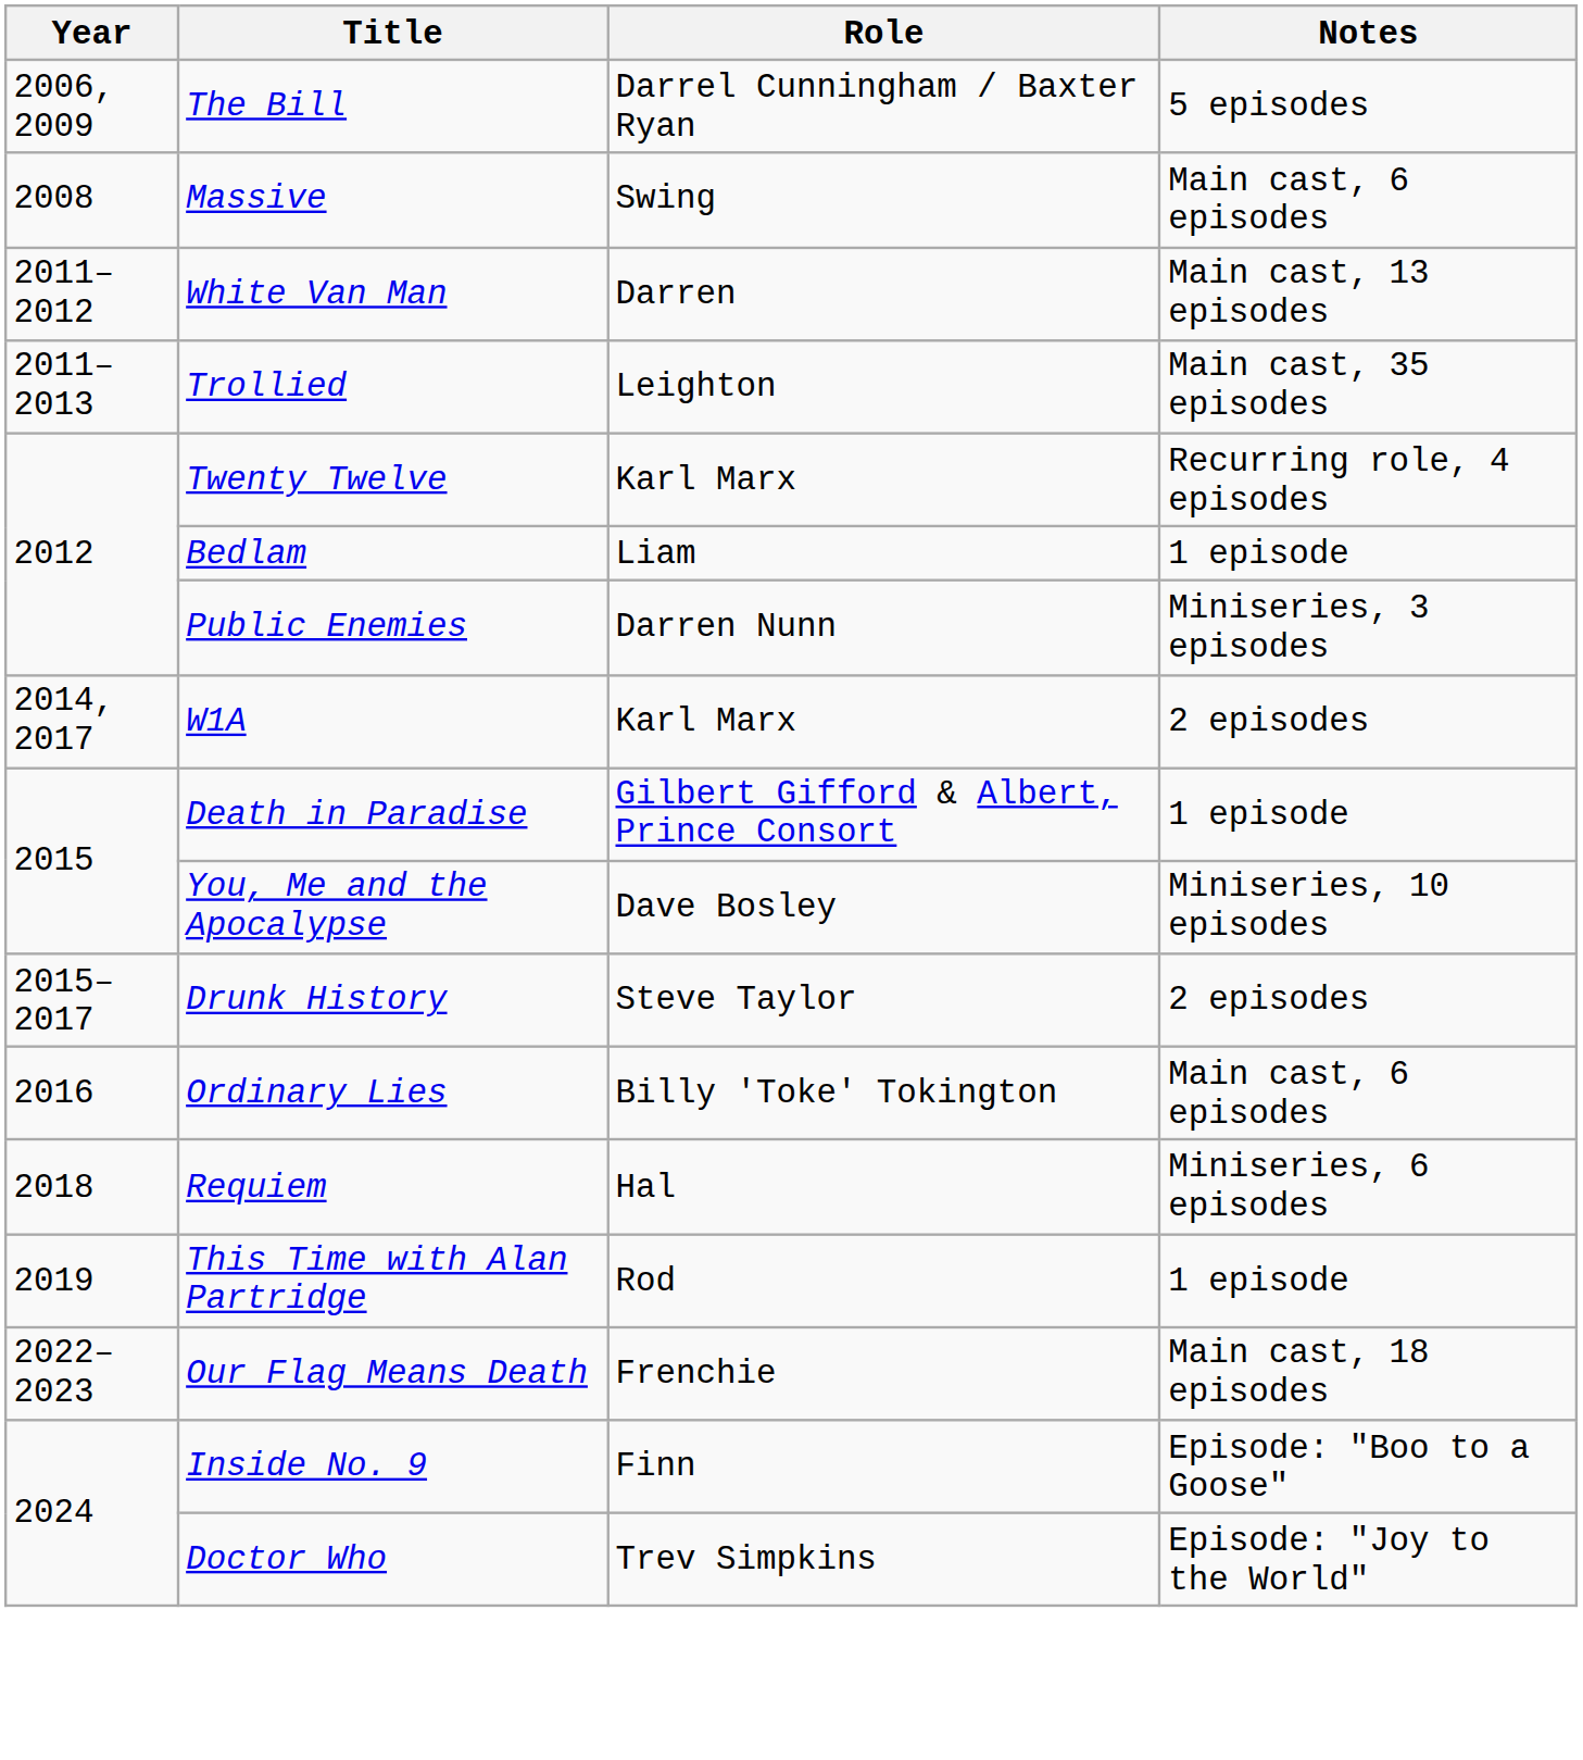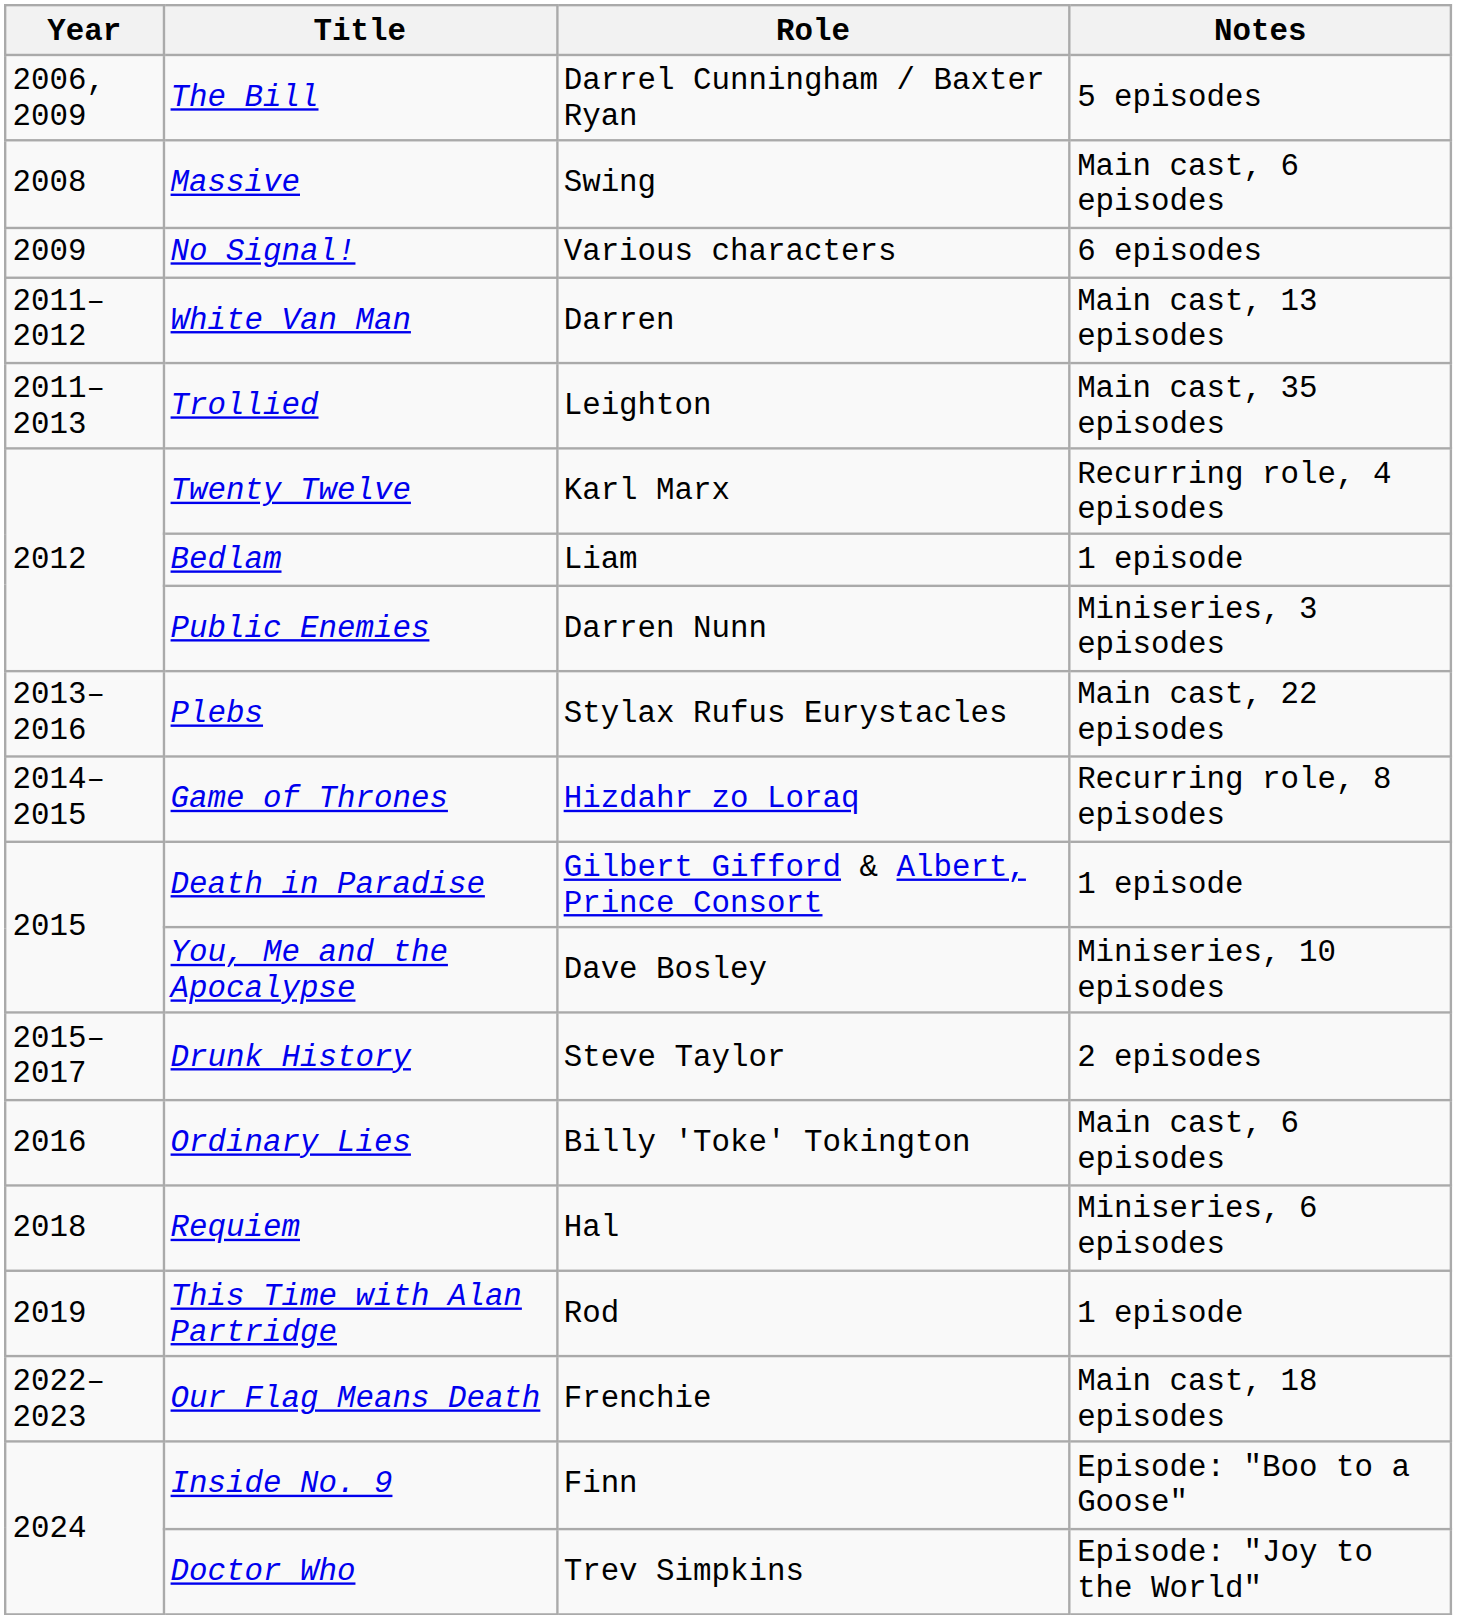+ row: 2009 | No Signal! | Various characters | 6 episodes
+ row: 2013–2016 | Plebs | Stylax Rufus Eurystacles | Main cast, 22 episodes
+ row: 2014–2015 | Game of Thrones | Hizdahr zo Loraq | Recurring role, 8 episodes
- row: 2014, 2017 | W1A | Karl Marx | 2 episodes
